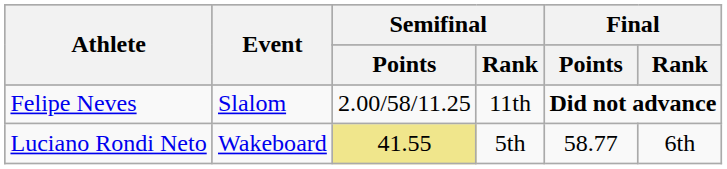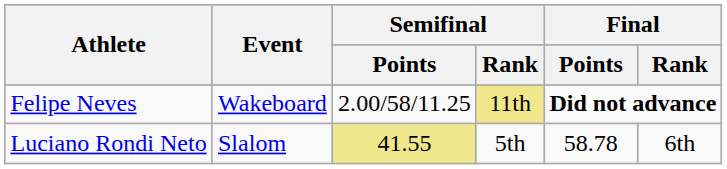Felipe Neves | Event: Slalom -> Wakeboard
Felipe Neves | Semifinal / Rank: no background -> khaki background
Luciano Rondi Neto | Event: Wakeboard -> Slalom
Luciano Rondi Neto | Final / Points: 58.77 -> 58.78
